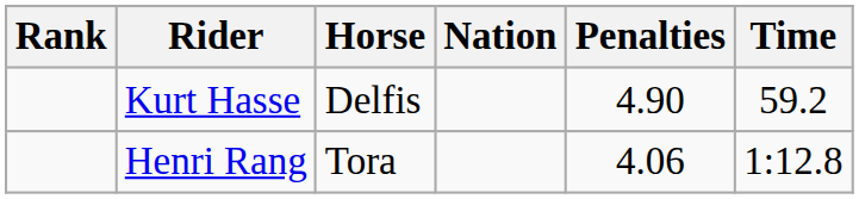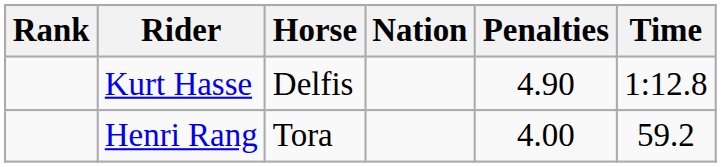Kurt Hasse | Time: 59.2 -> 1:12.8
Henri Rang | Penalties: 4.06 -> 4.00
Henri Rang | Time: 1:12.8 -> 59.2
